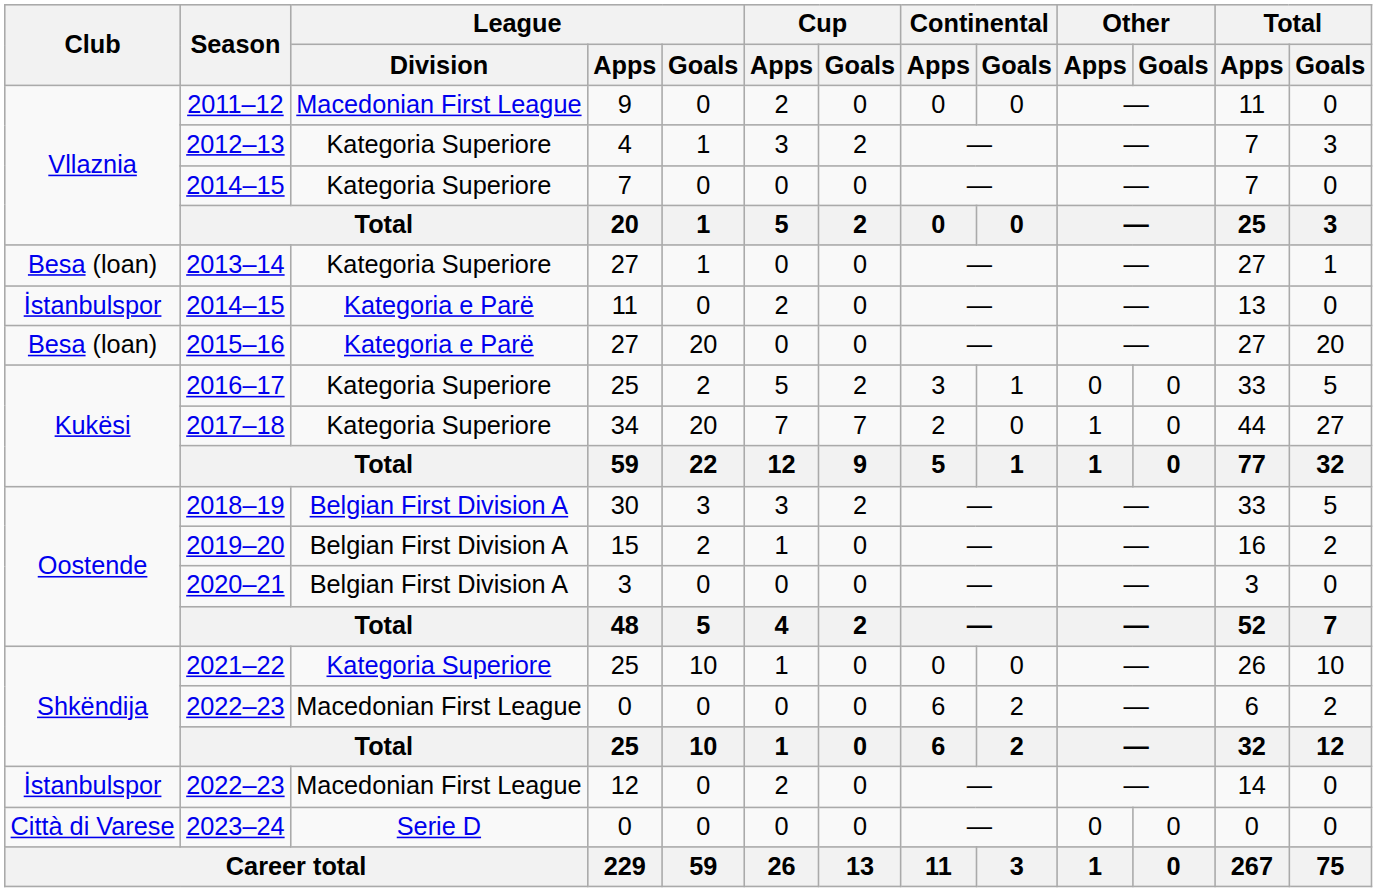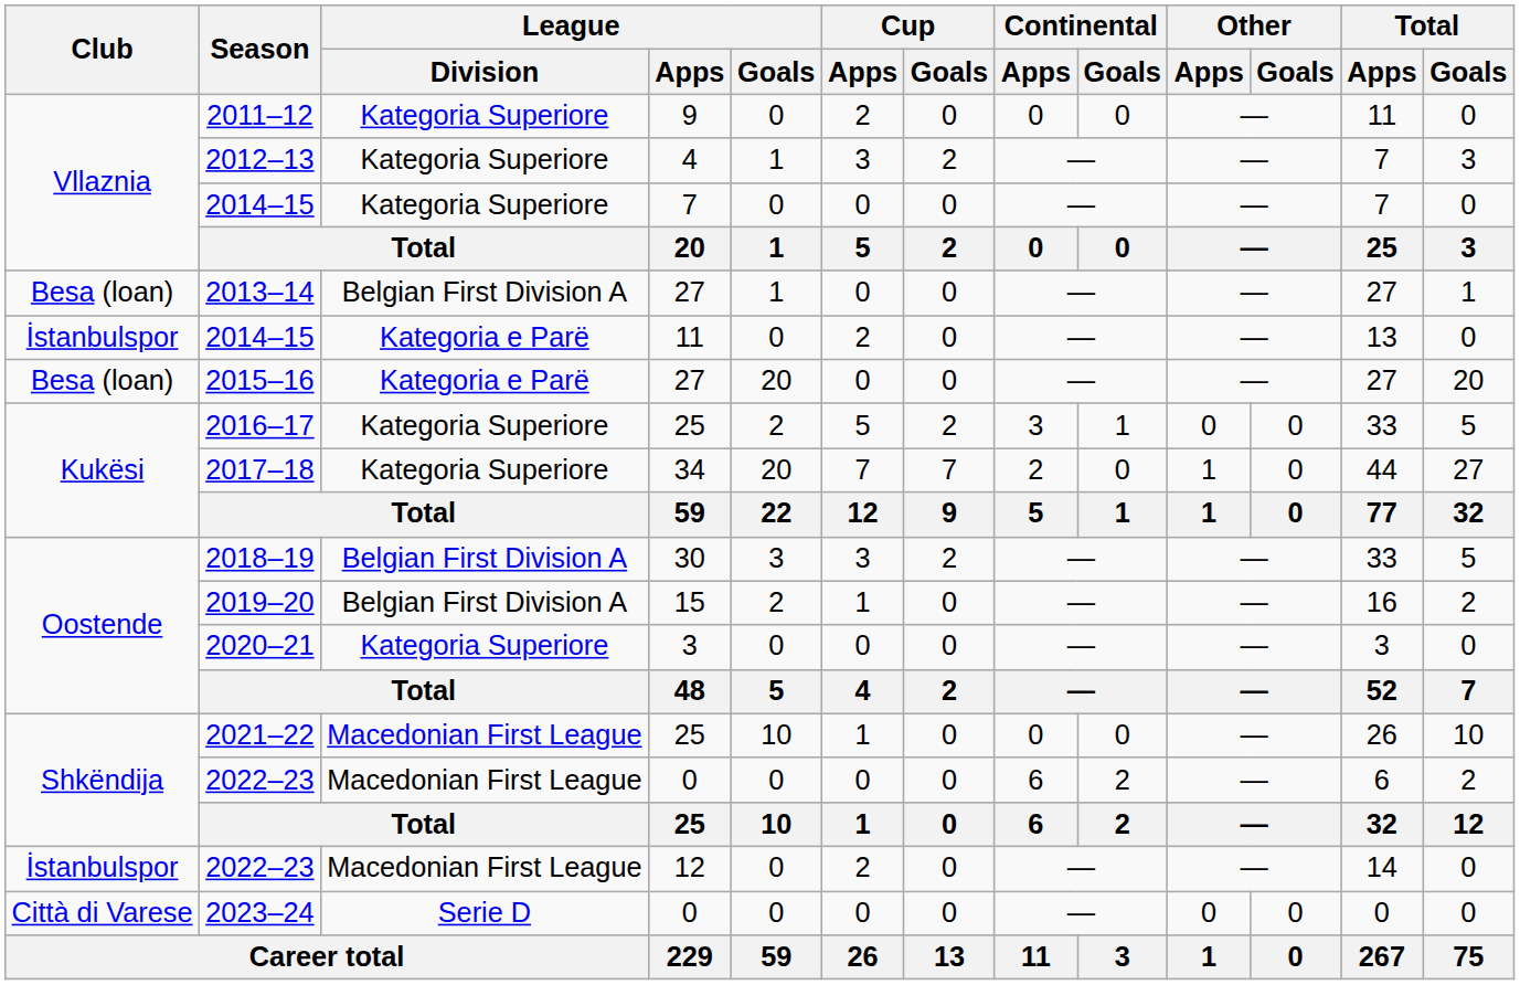2011–12 | League / Division: Macedonian First League -> Kategoria Superiore
2013–14 | League / Division: Kategoria Superiore -> Belgian First Division A
2020–21 | League / Division: Belgian First Division A -> Kategoria Superiore
2021–22 | League / Division: Kategoria Superiore -> Macedonian First League
